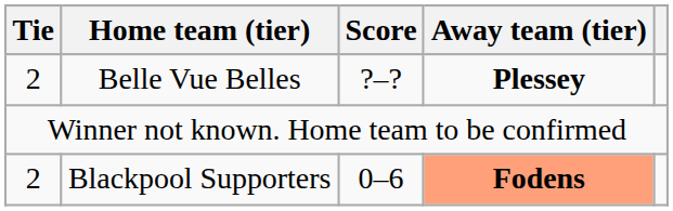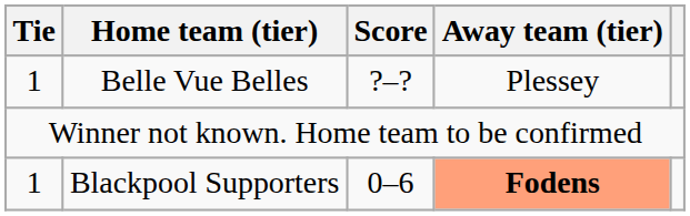Belle Vue Belles | Tie: 2 -> 1
Belle Vue Belles | Away team (tier): bold -> normal
Blackpool Supporters | Tie: 2 -> 1
